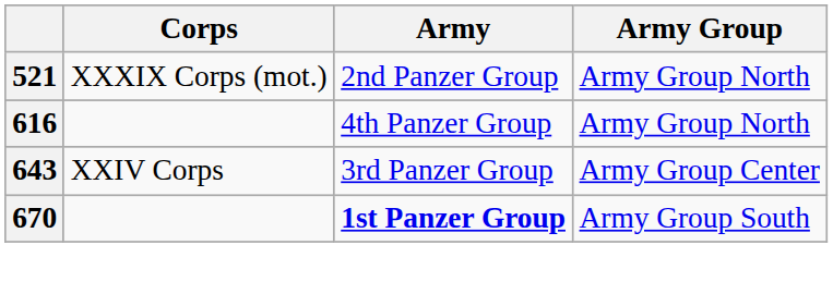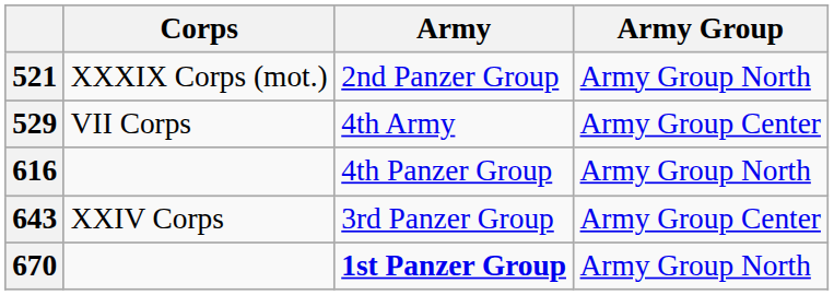+ row: 529 | VII Corps | 4th Army | Army Group Center
670 | Army Group: Army Group South -> Army Group North
